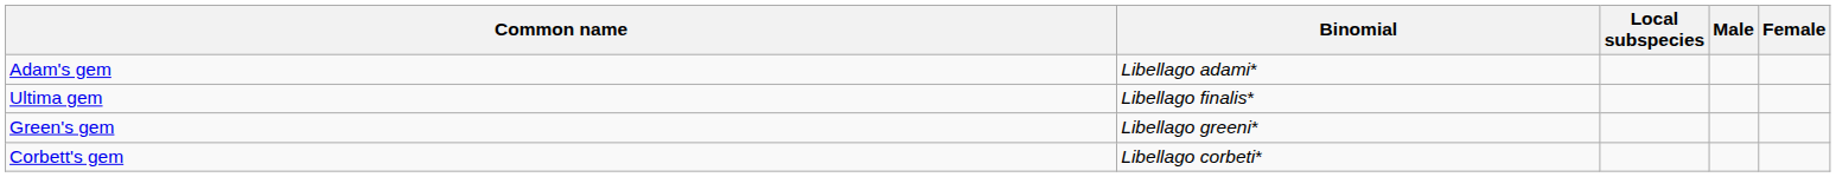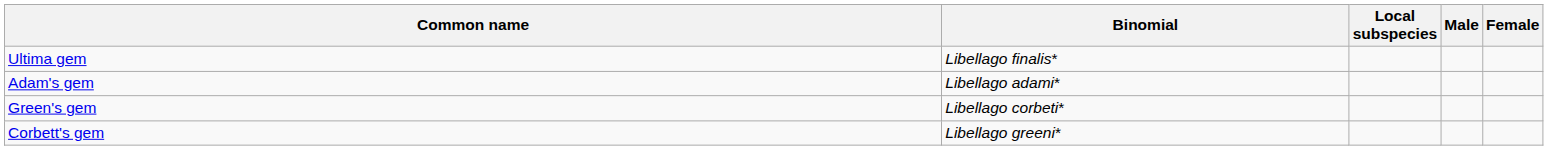rows swapped: Adam's gem <-> Ultima gem
Green's gem | Binomial: Libellago greeni* -> Libellago corbeti*
Corbett's gem | Binomial: Libellago corbeti* -> Libellago greeni*
